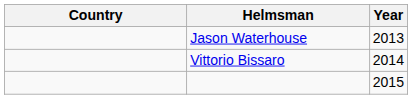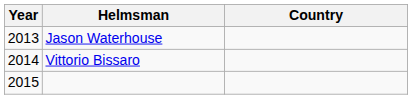columns swapped: Year <-> Country
